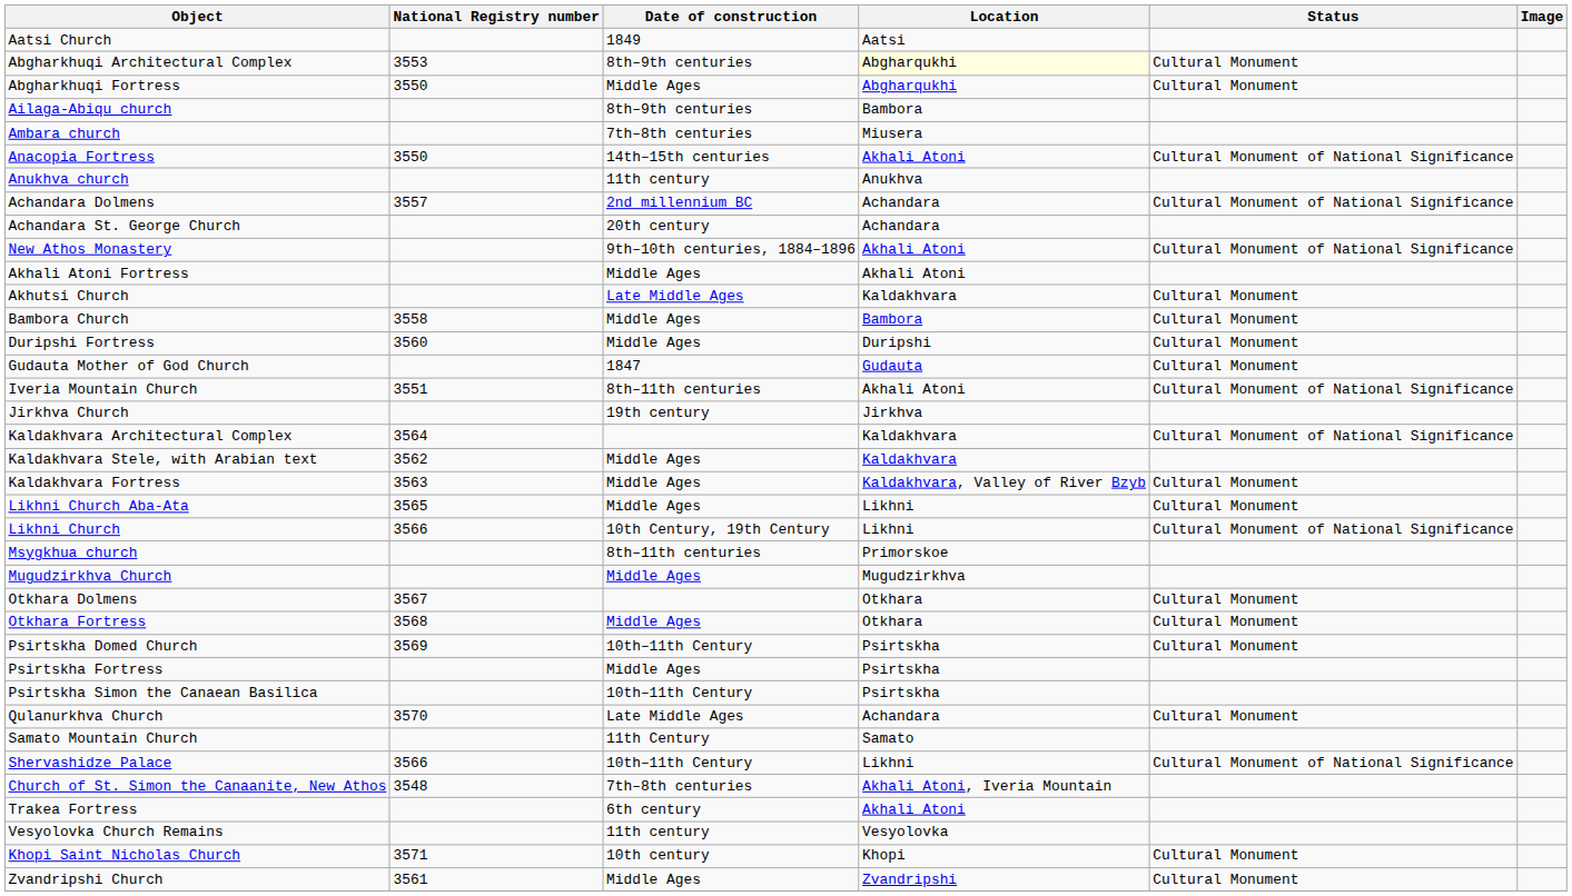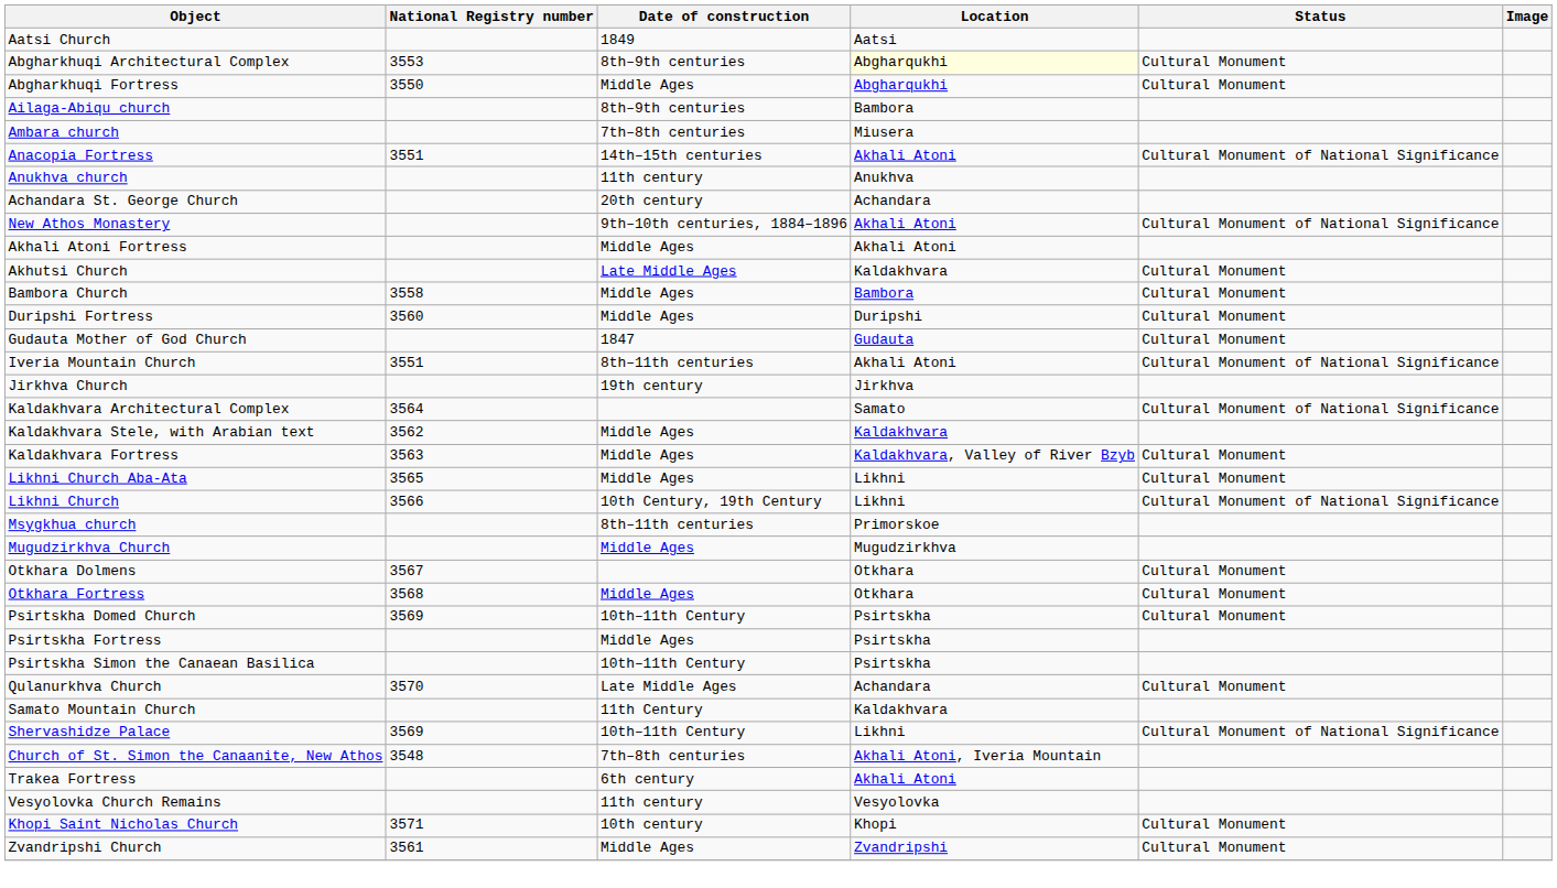Anacopia Fortress | National Registry number: 3550 -> 3551
- row: Achandara Dolmens | 3557 | 2nd millennium BC | Achandara | Cultural Monument of National Significance
Kaldakhvara Architectural Complex | Location: Kaldakhvara -> Samato
Samato Mountain Church | Location: Samato -> Kaldakhvara
Shervashidze Palace | National Registry number: 3566 -> 3569
